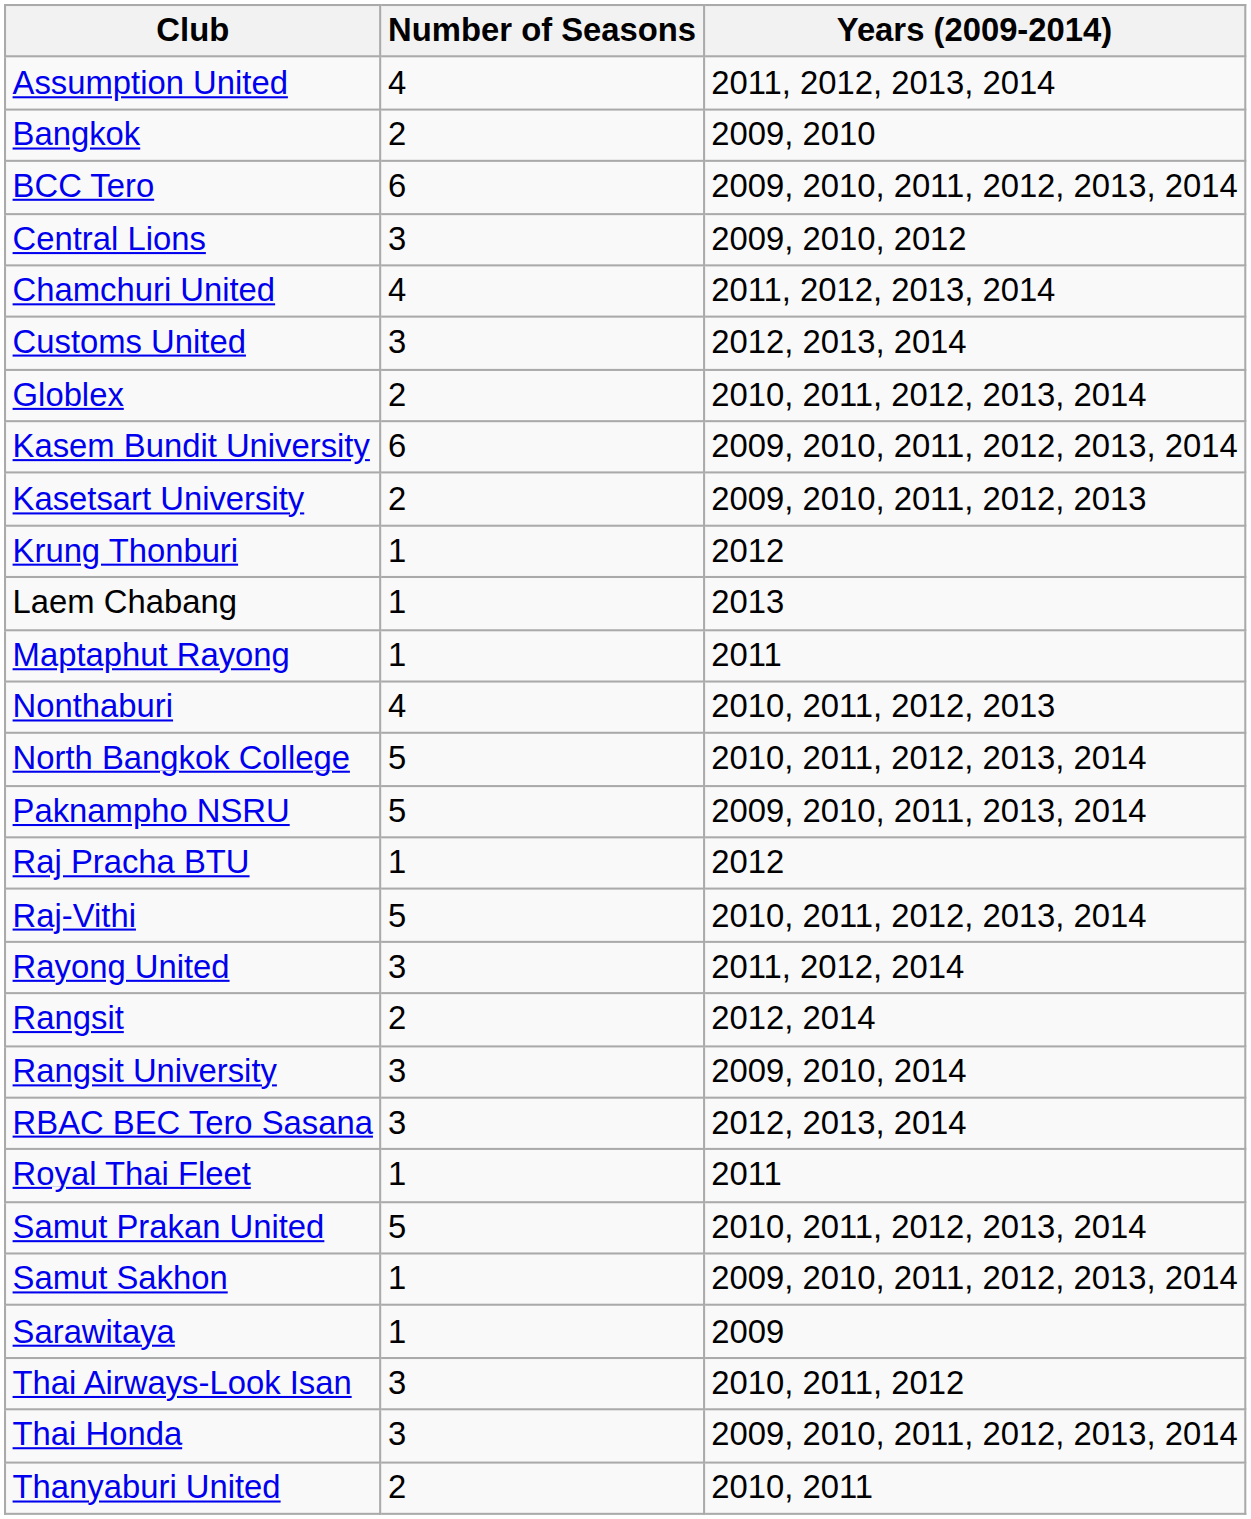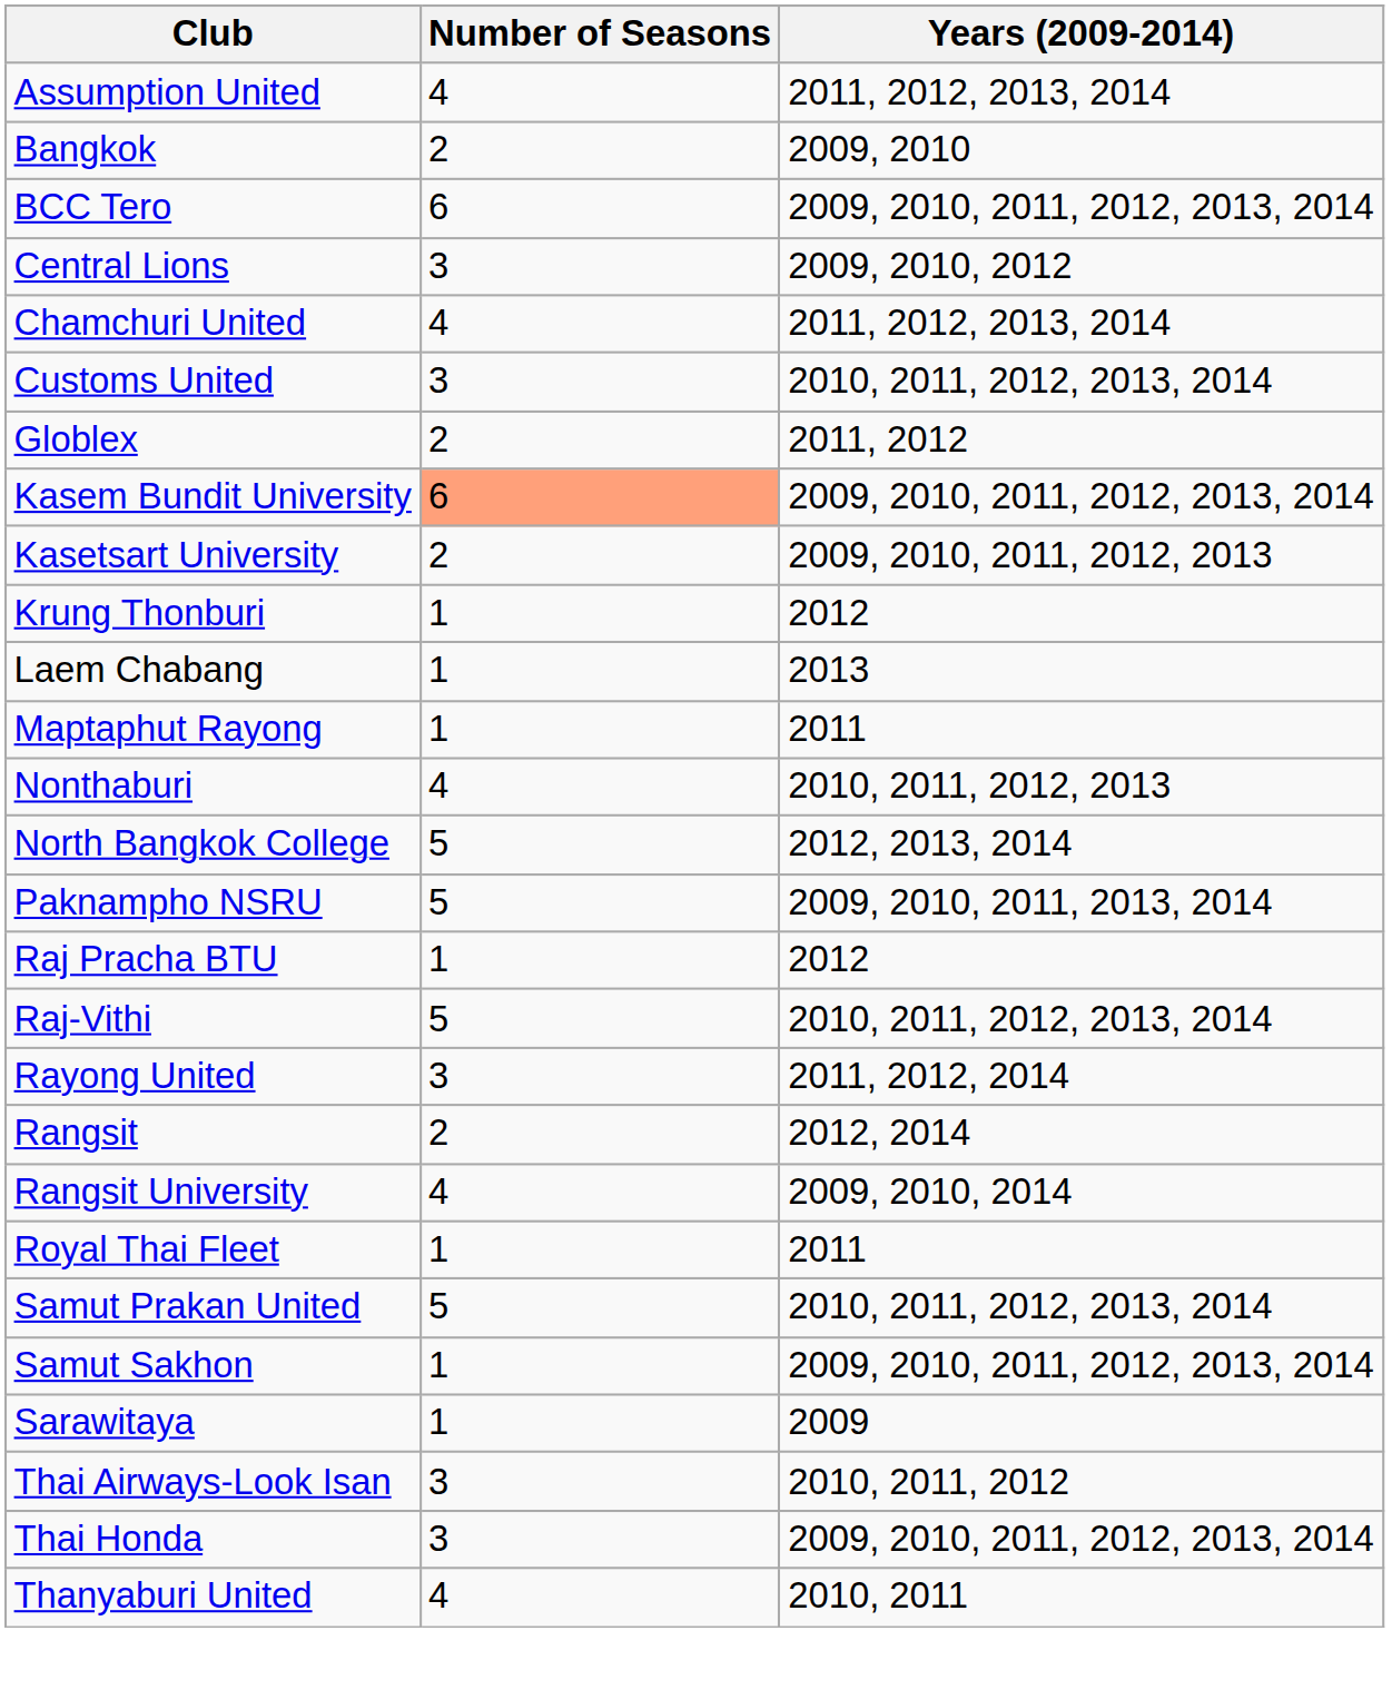Customs United | Years (2009-2014): 2012, 2013, 2014 -> 2010, 2011, 2012, 2013, 2014
Globlex | Years (2009-2014): 2010, 2011, 2012, 2013, 2014 -> 2011, 2012
Kasem Bundit University | Number of Seasons: no background -> lightsalmon background
North Bangkok College | Years (2009-2014): 2010, 2011, 2012, 2013, 2014 -> 2012, 2013, 2014
Rangsit University | Number of Seasons: 3 -> 4
- row: RBAC BEC Tero Sasana | 3 | 2012, 2013, 2014
Thanyaburi United | Number of Seasons: 2 -> 4
